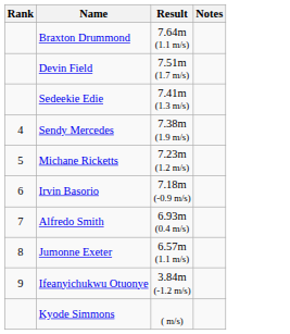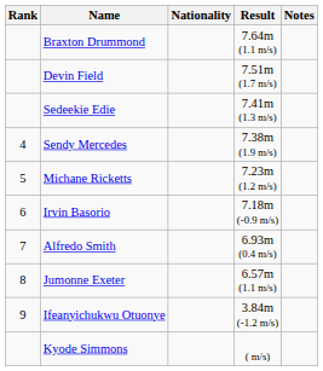+ column: Nationality
